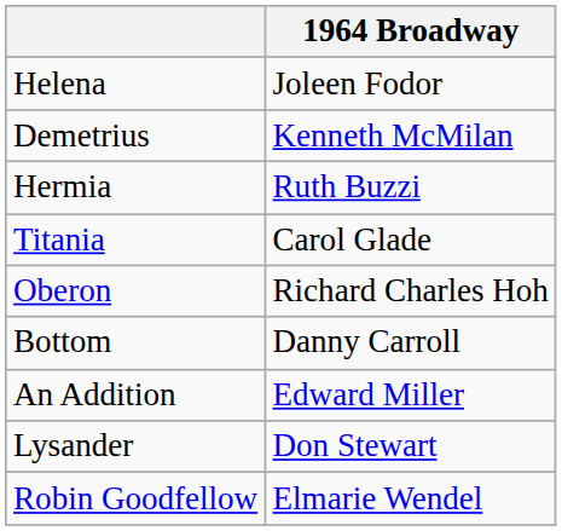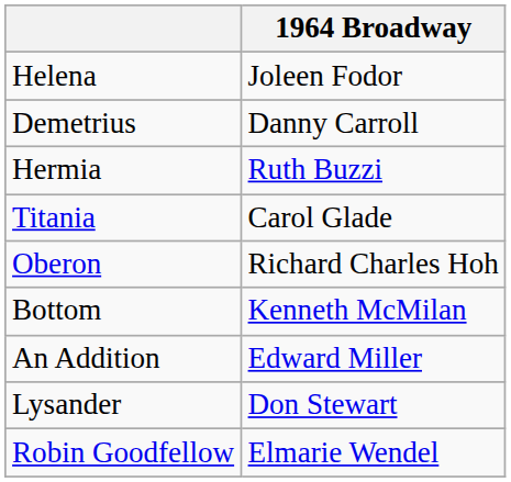Demetrius | 1964 Broadway: Kenneth McMilan -> Danny Carroll
Bottom | 1964 Broadway: Danny Carroll -> Kenneth McMilan
